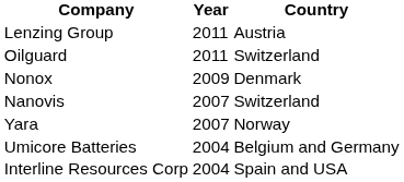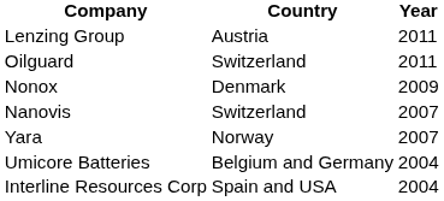columns swapped: Country <-> Year
